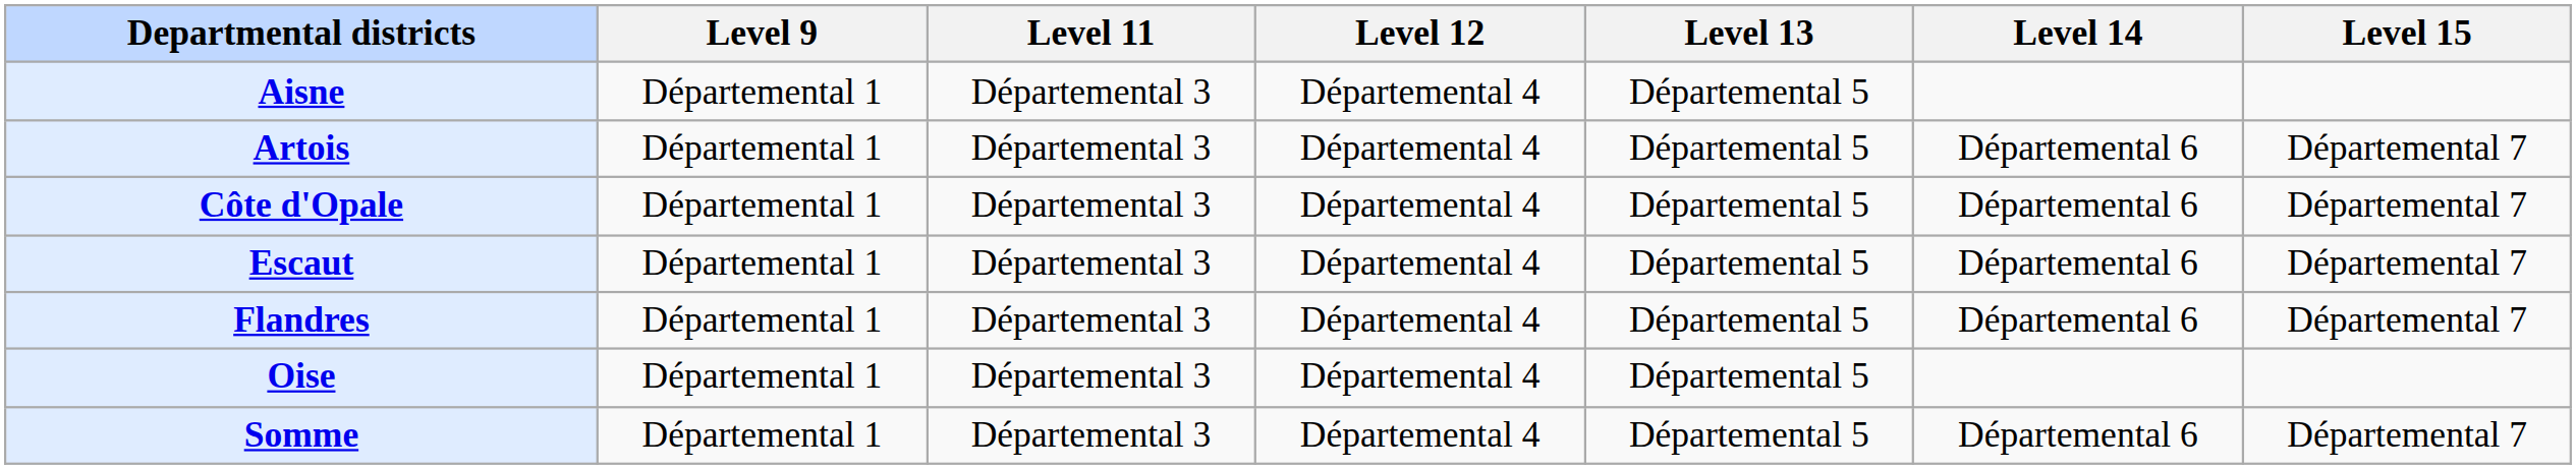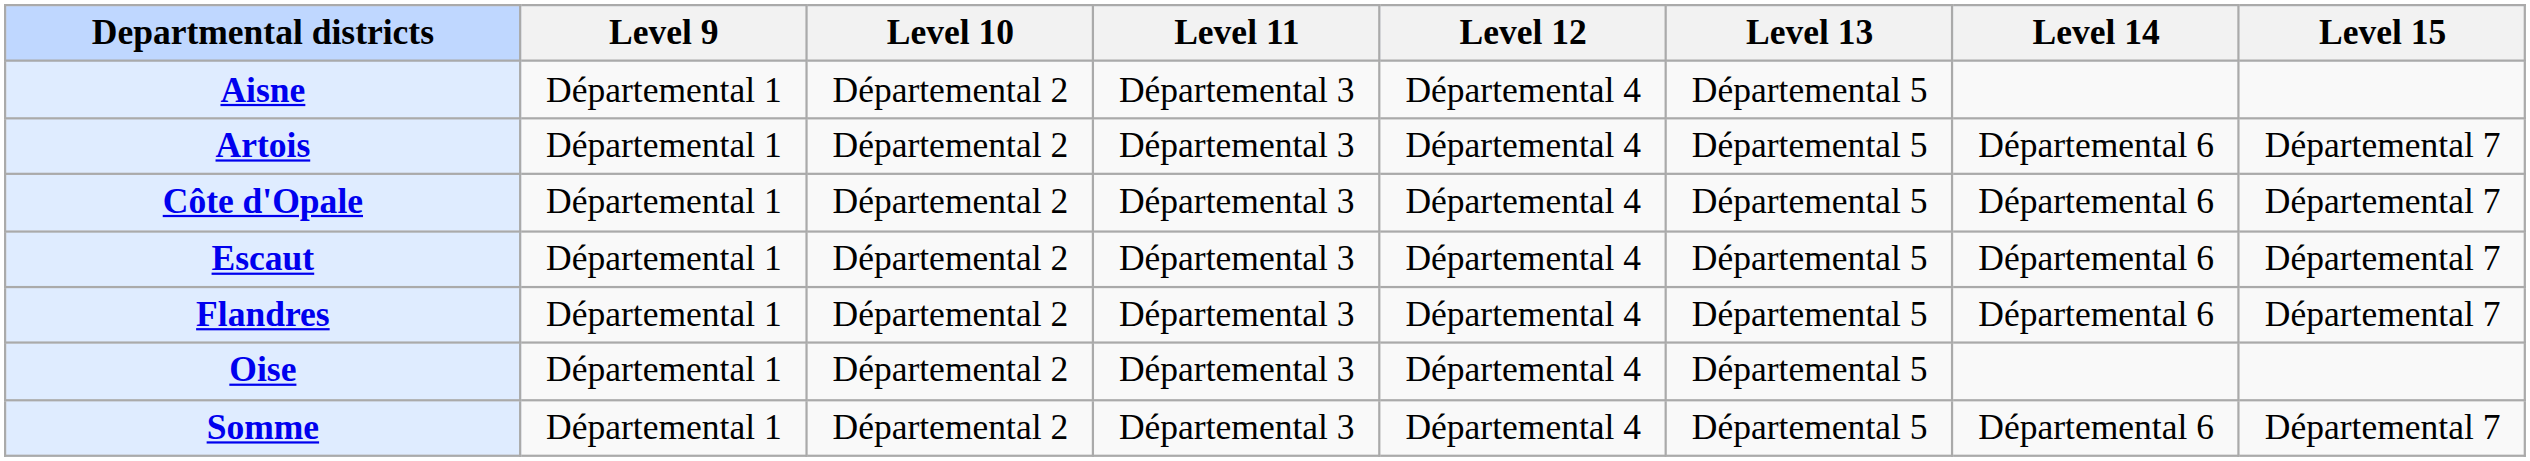+ column: Level 10 | Départemental 2 | Départemental 2 | Départemental 2 | Départemental 2 | Départemental 2 | Départemental 2 | Départemental 2
